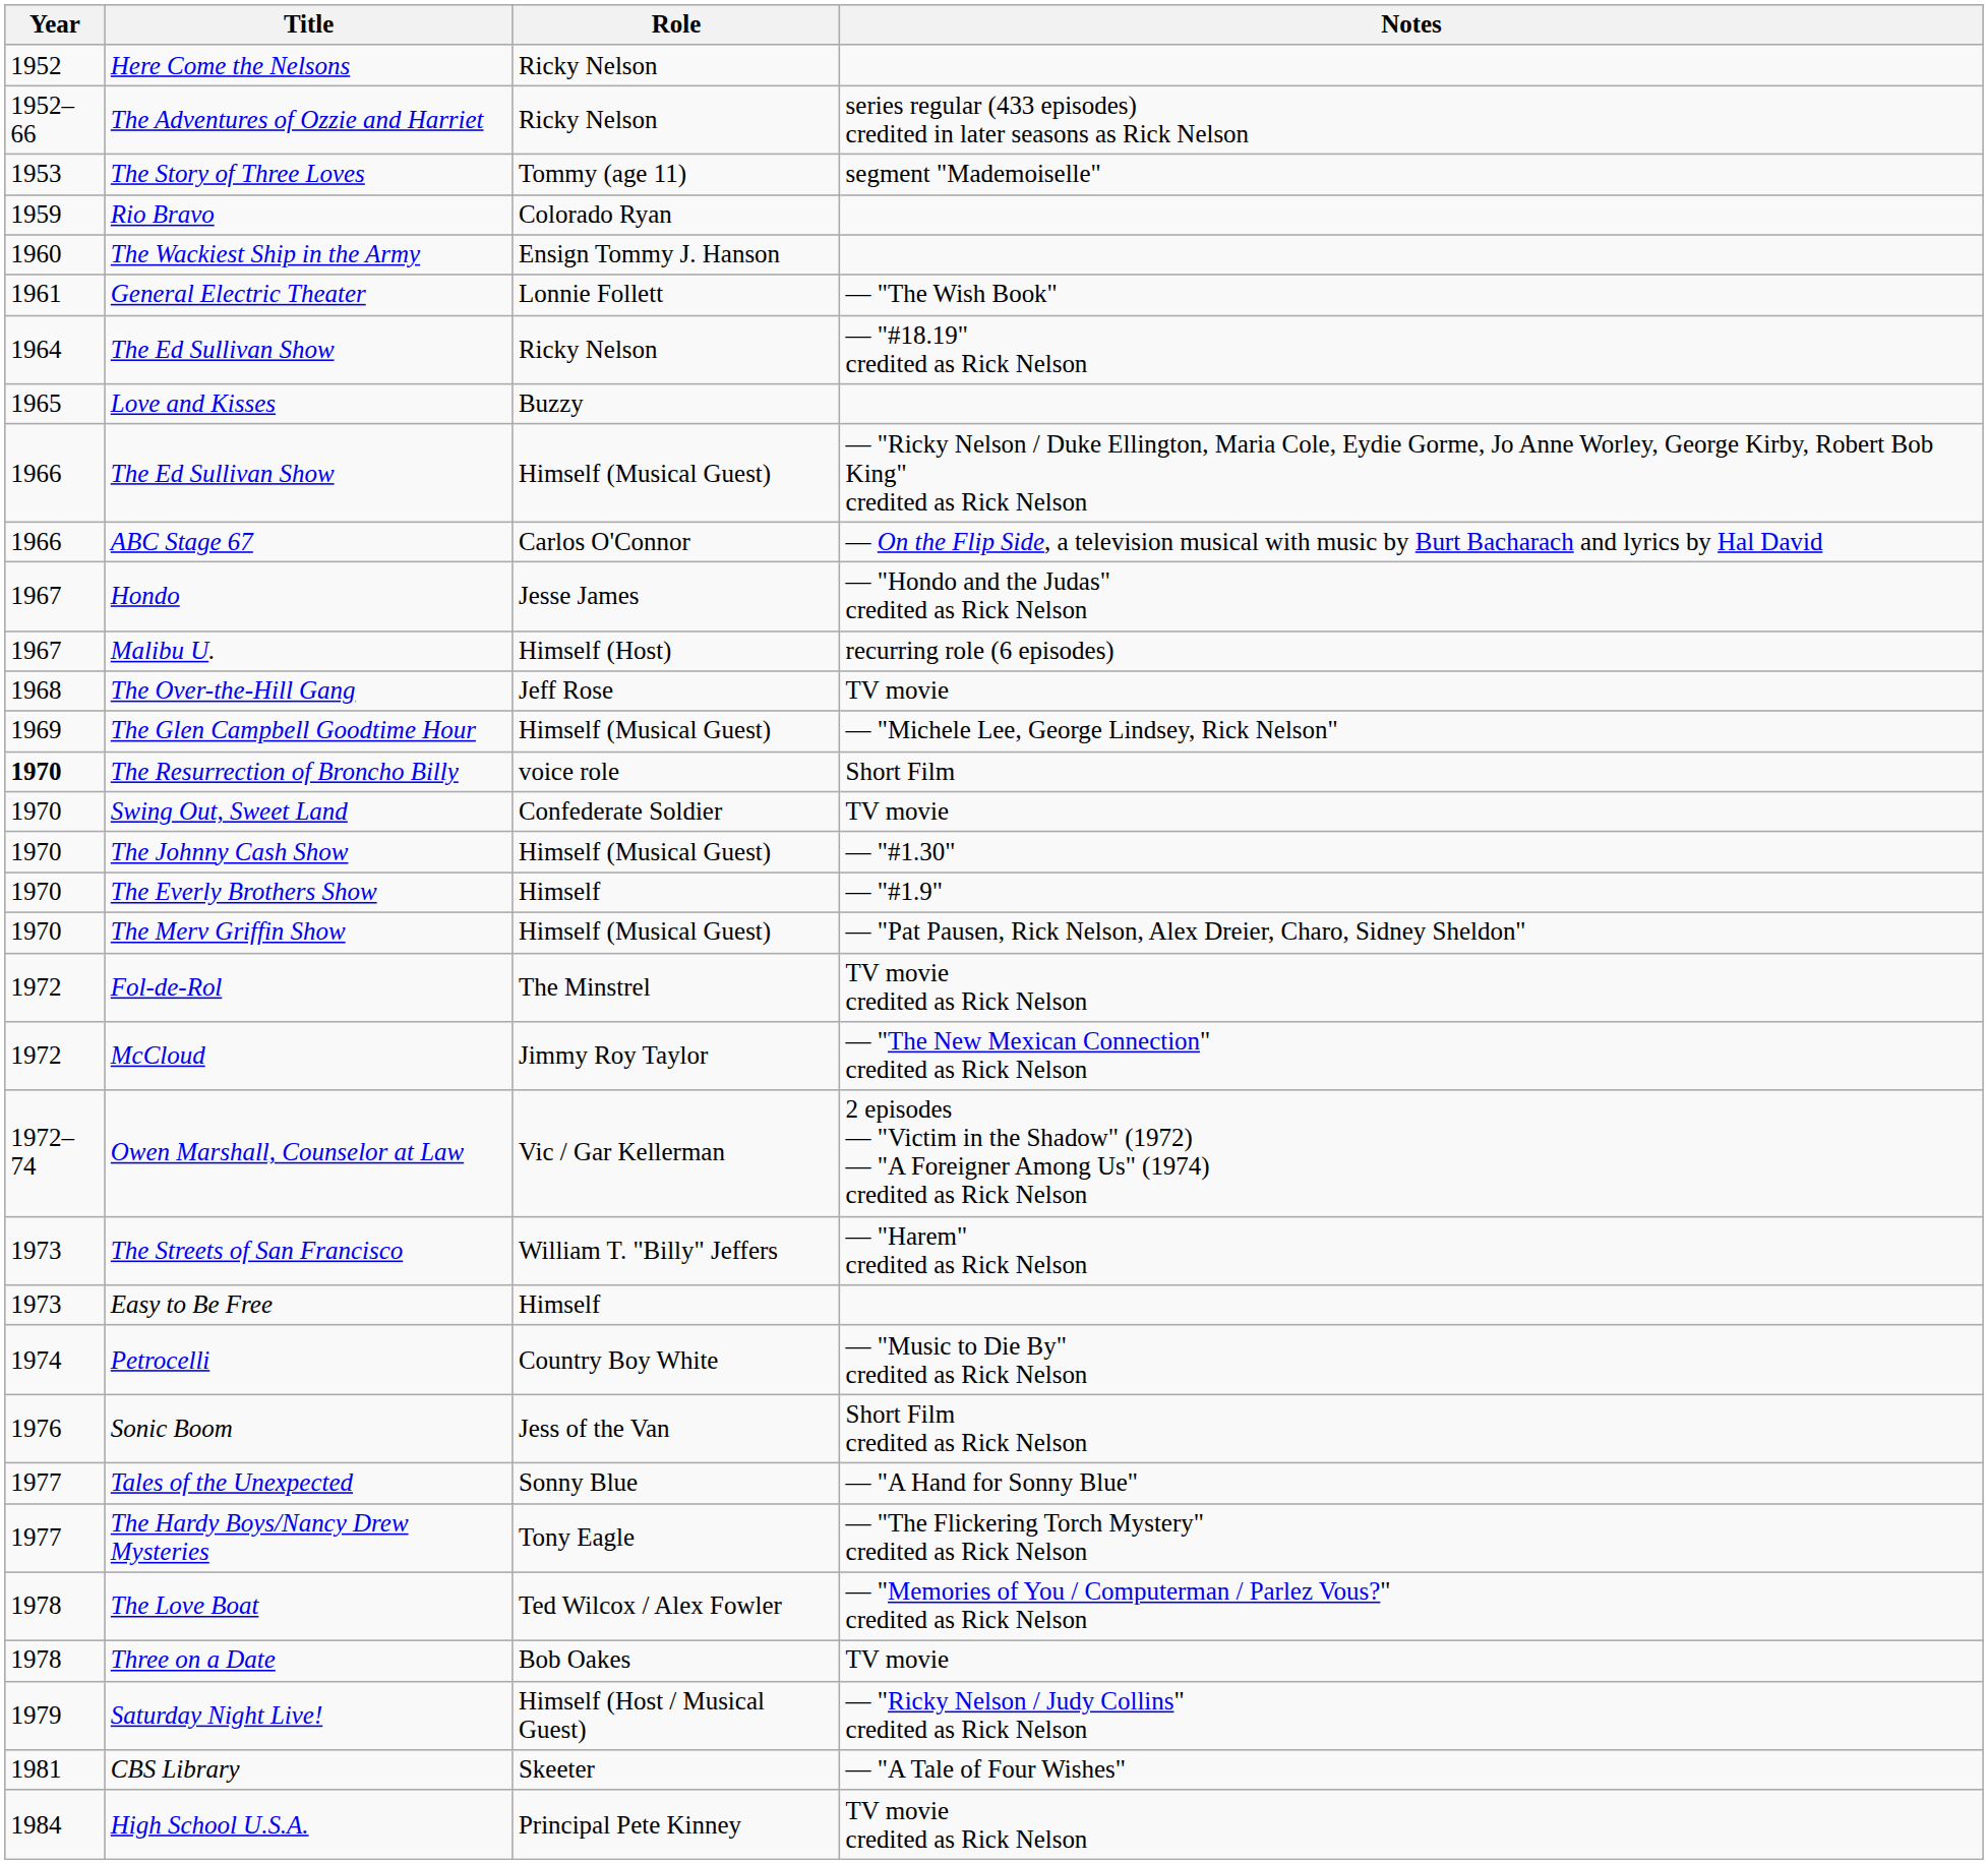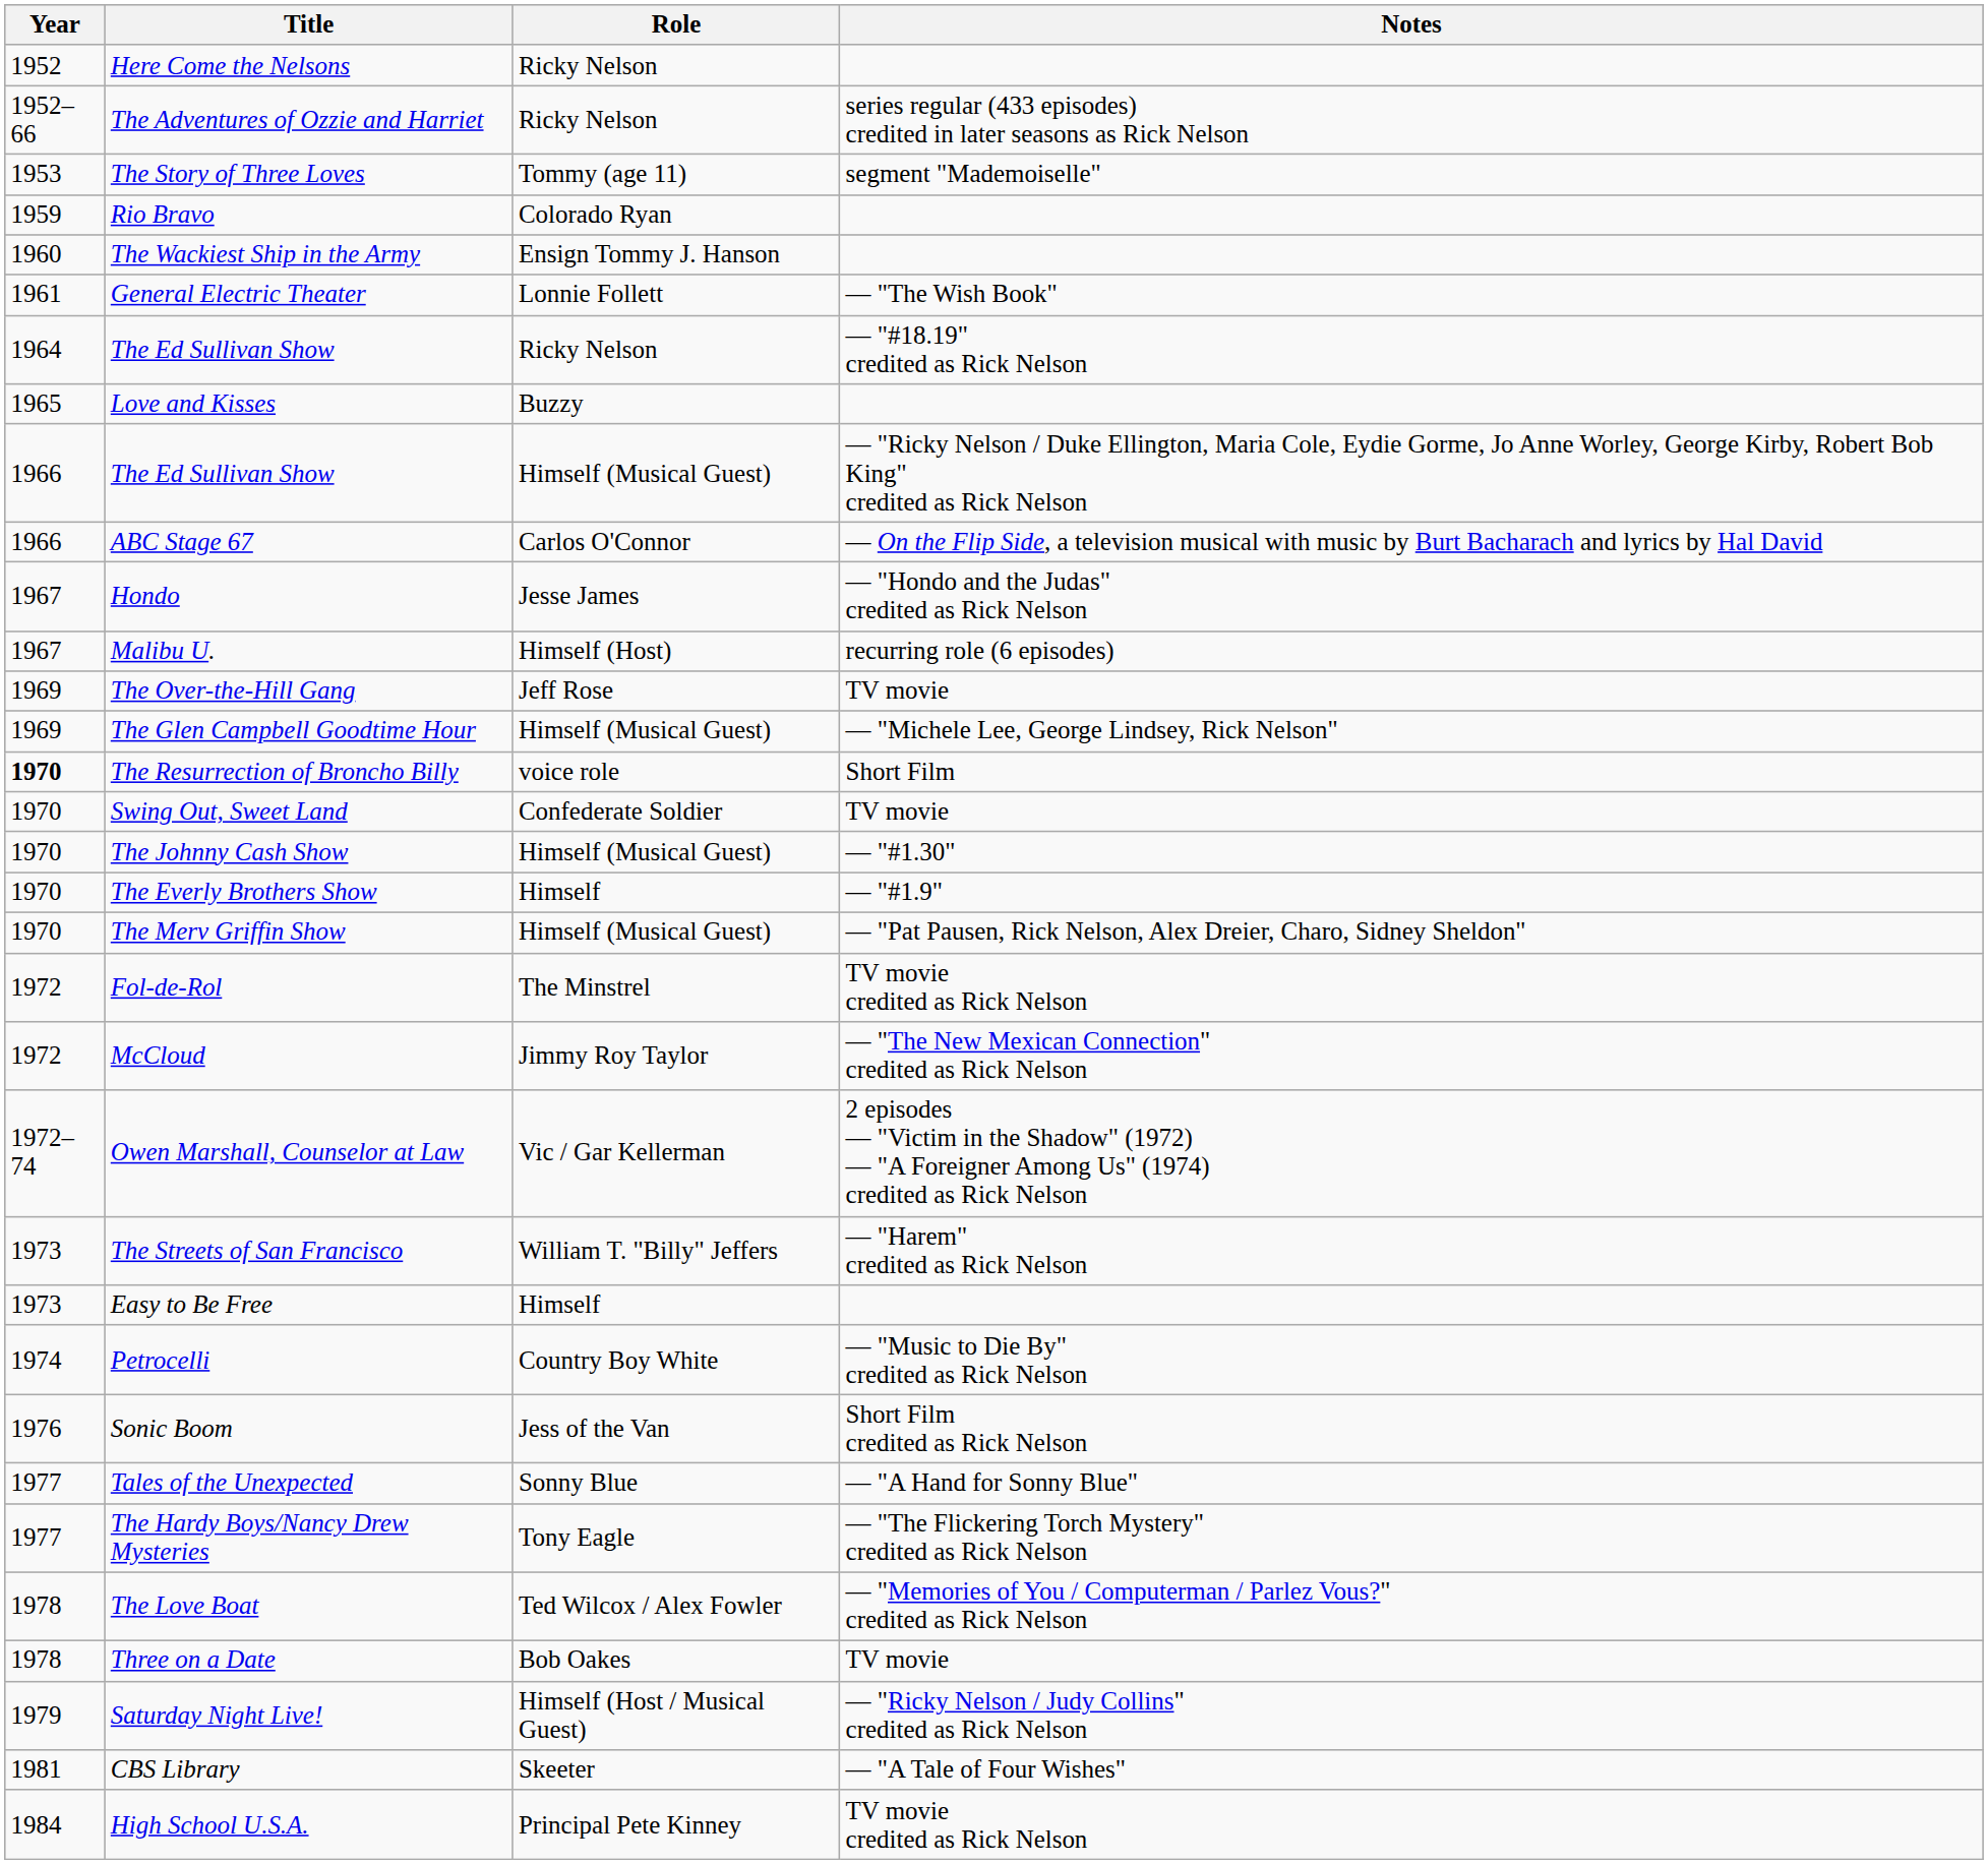The Over-the-Hill Gang | Year: 1968 -> 1969
